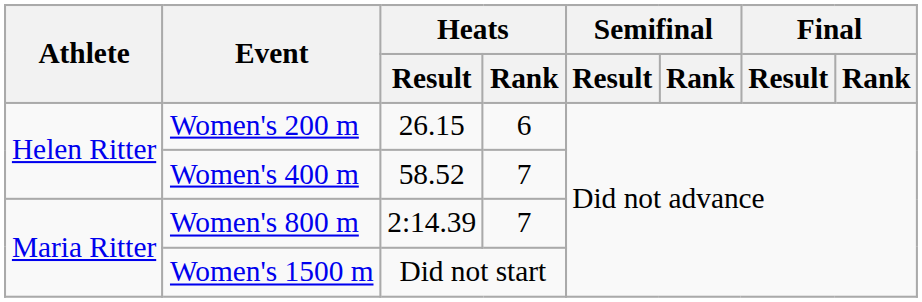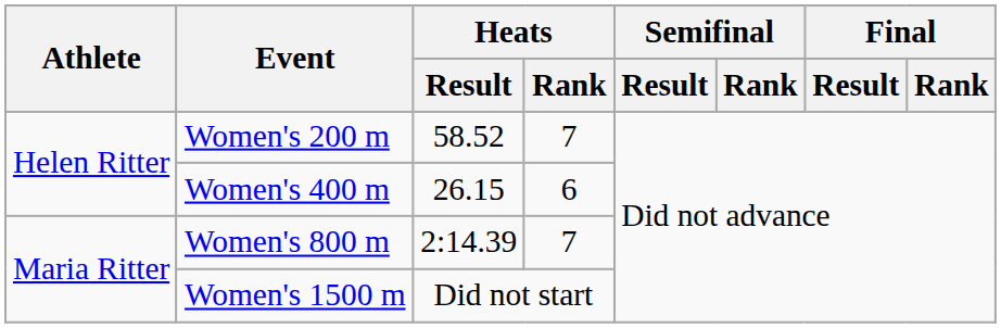Women's 200 m | Heats / Result: 26.15 -> 58.52
Women's 200 m | Heats / Rank: 6 -> 7
Women's 400 m | Heats / Result: 58.52 -> 26.15
Women's 400 m | Heats / Rank: 7 -> 6
